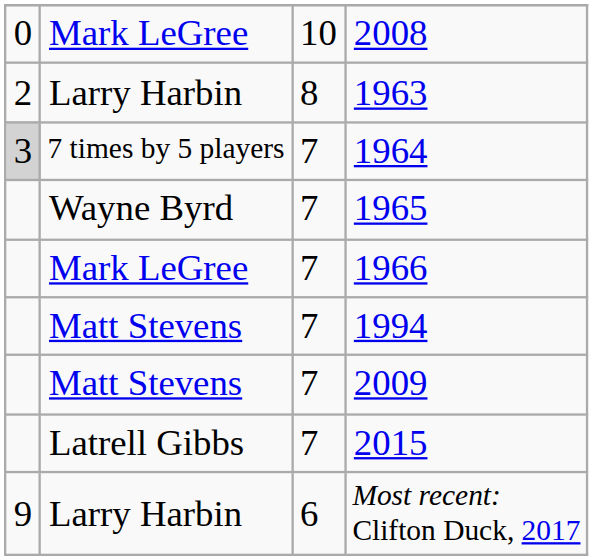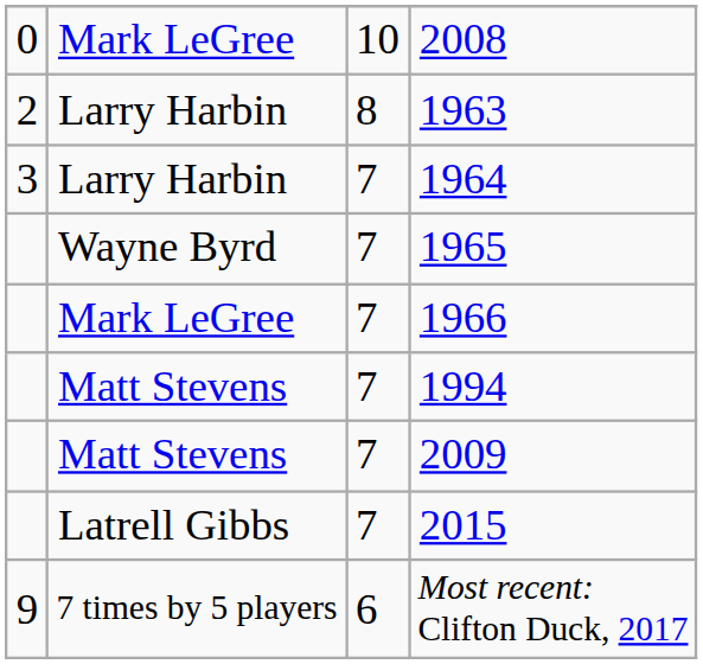1964 | column 1: lightgrey background -> no background
1964 | column 2: 7 times by 5 players -> Larry Harbin
Most recent: Clifton Duck, 2017 | column 2: Larry Harbin -> 7 times by 5 players
